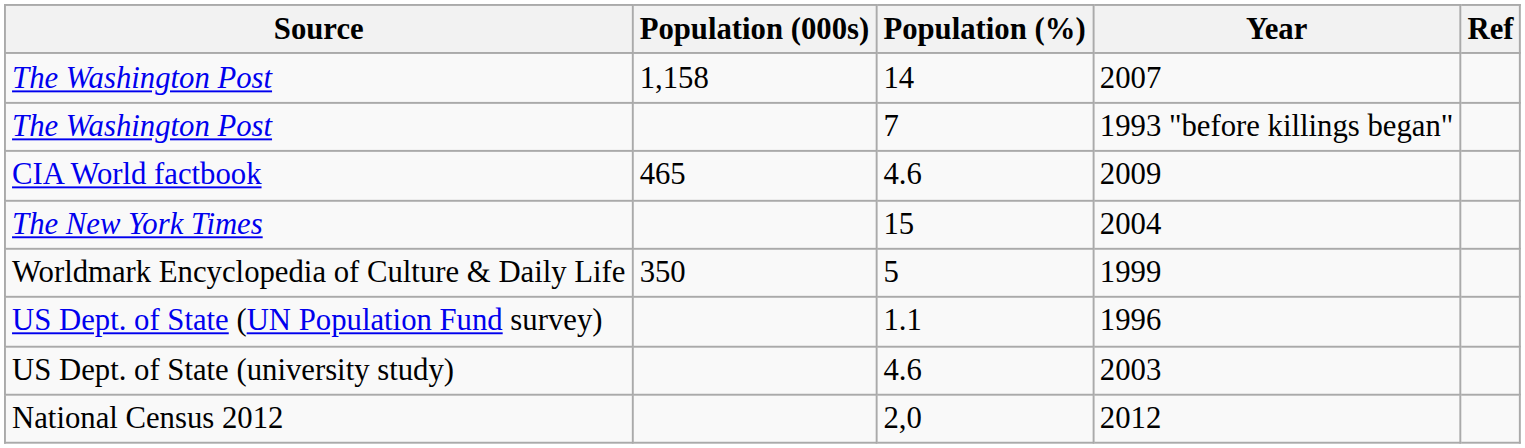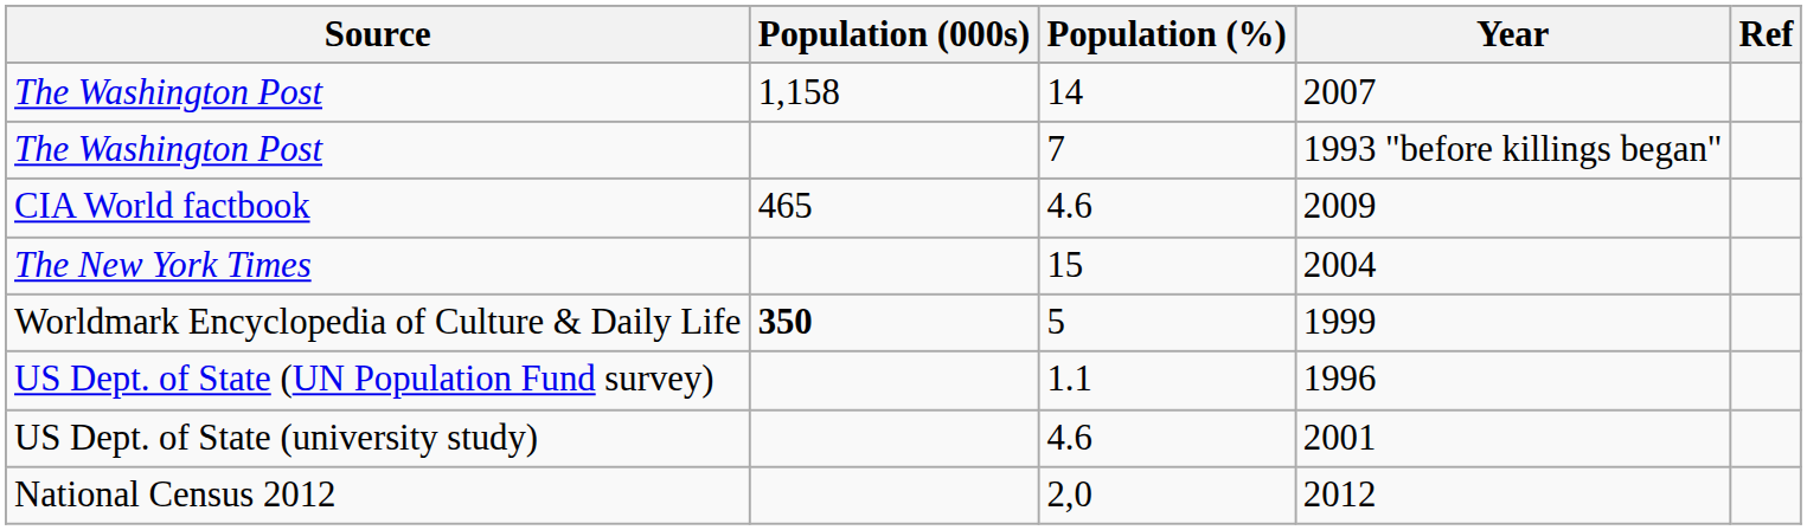Worldmark Encyclopedia of Culture & Daily Life | Population (000s): normal -> bold
US Dept. of State (university study) | Year: 2003 -> 2001
